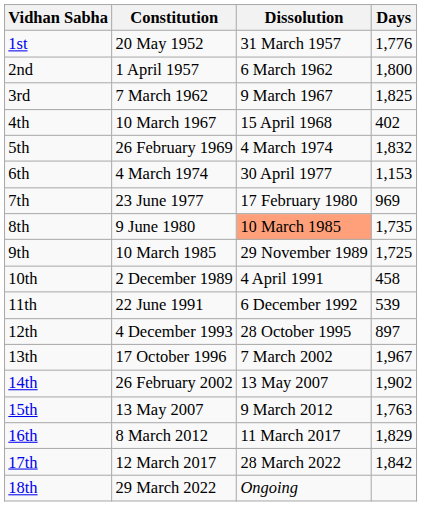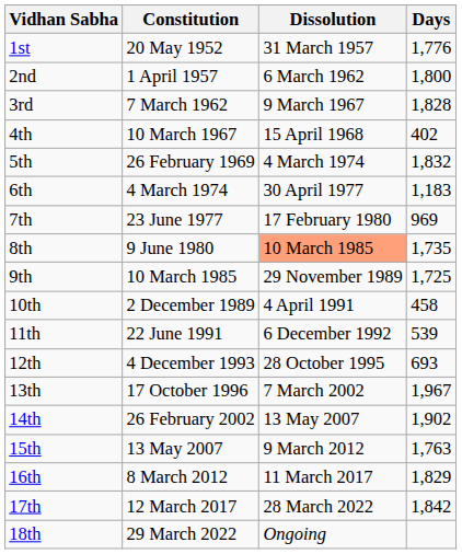3rd | Days: 1,825 -> 1,828
6th | Days: 1,153 -> 1,183
12th | Days: 897 -> 693
